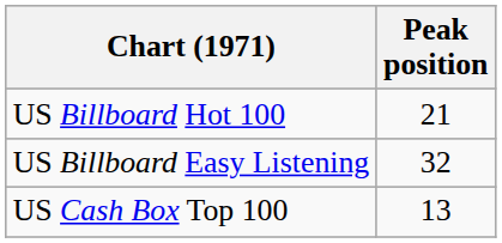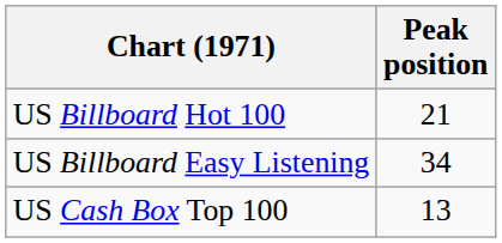US Billboard Easy Listening | Peak position: 32 -> 34
